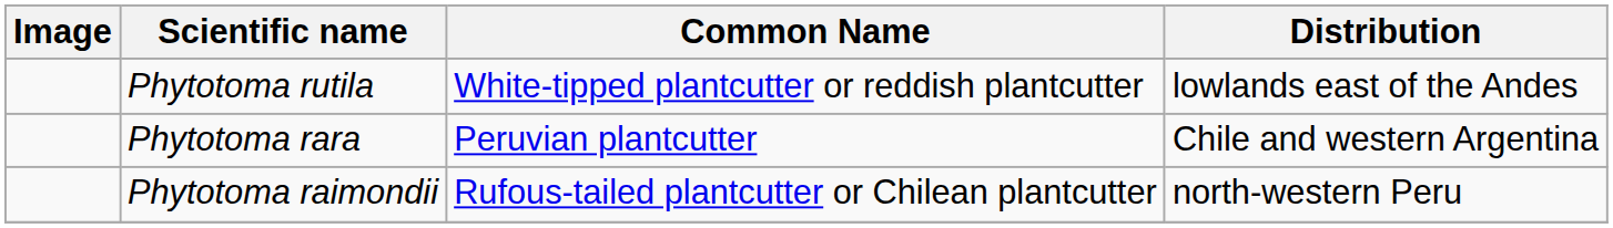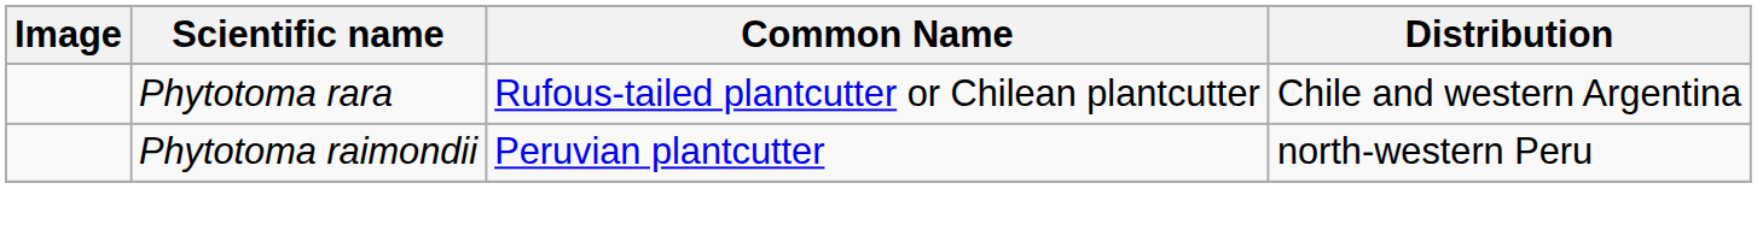- row: Phytotoma rutila | White-tipped plantcutter or reddish plantcutter | lowlands east of the Andes
Phytotoma rara | Common Name: Peruvian plantcutter -> Rufous-tailed plantcutter or Chilean plantcutter
Phytotoma raimondii | Common Name: Rufous-tailed plantcutter or Chilean plantcutter -> Peruvian plantcutter
